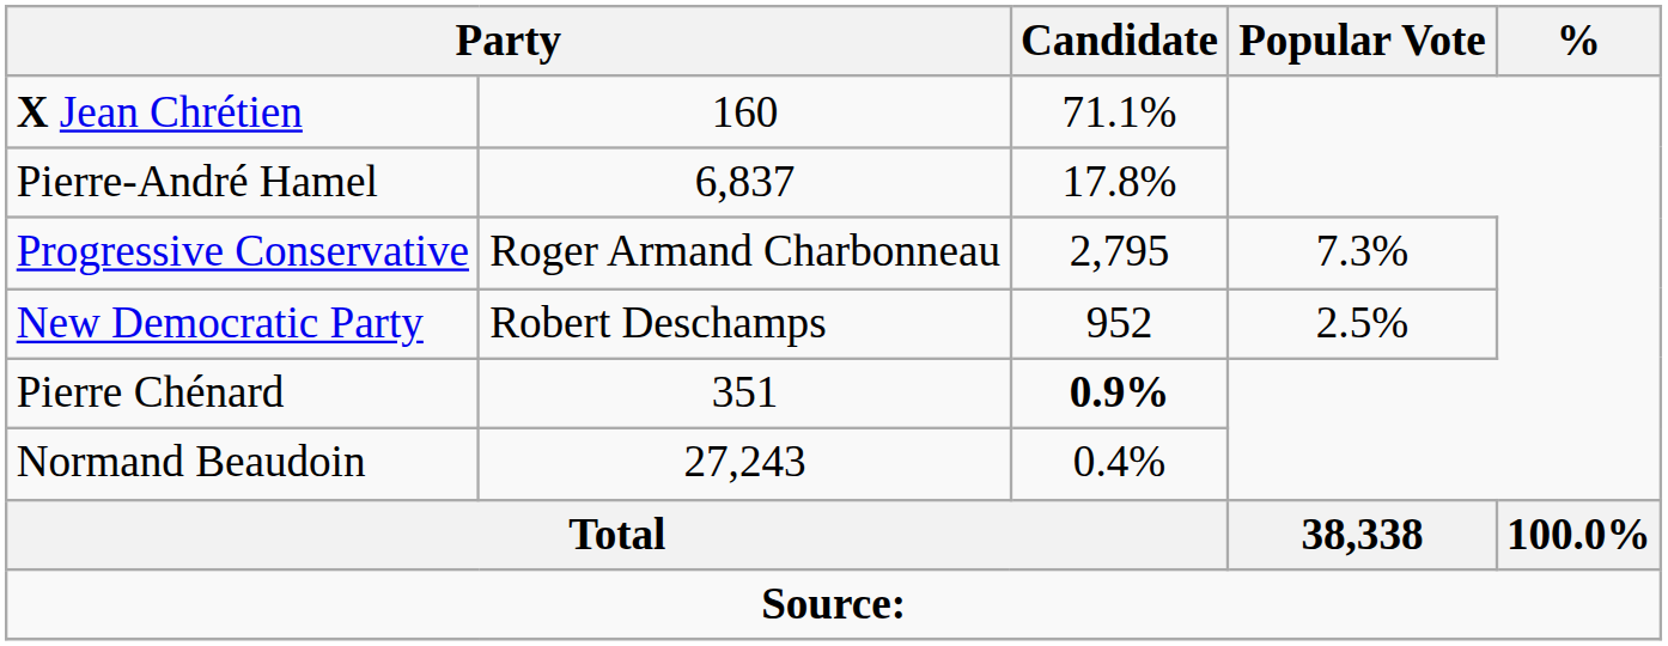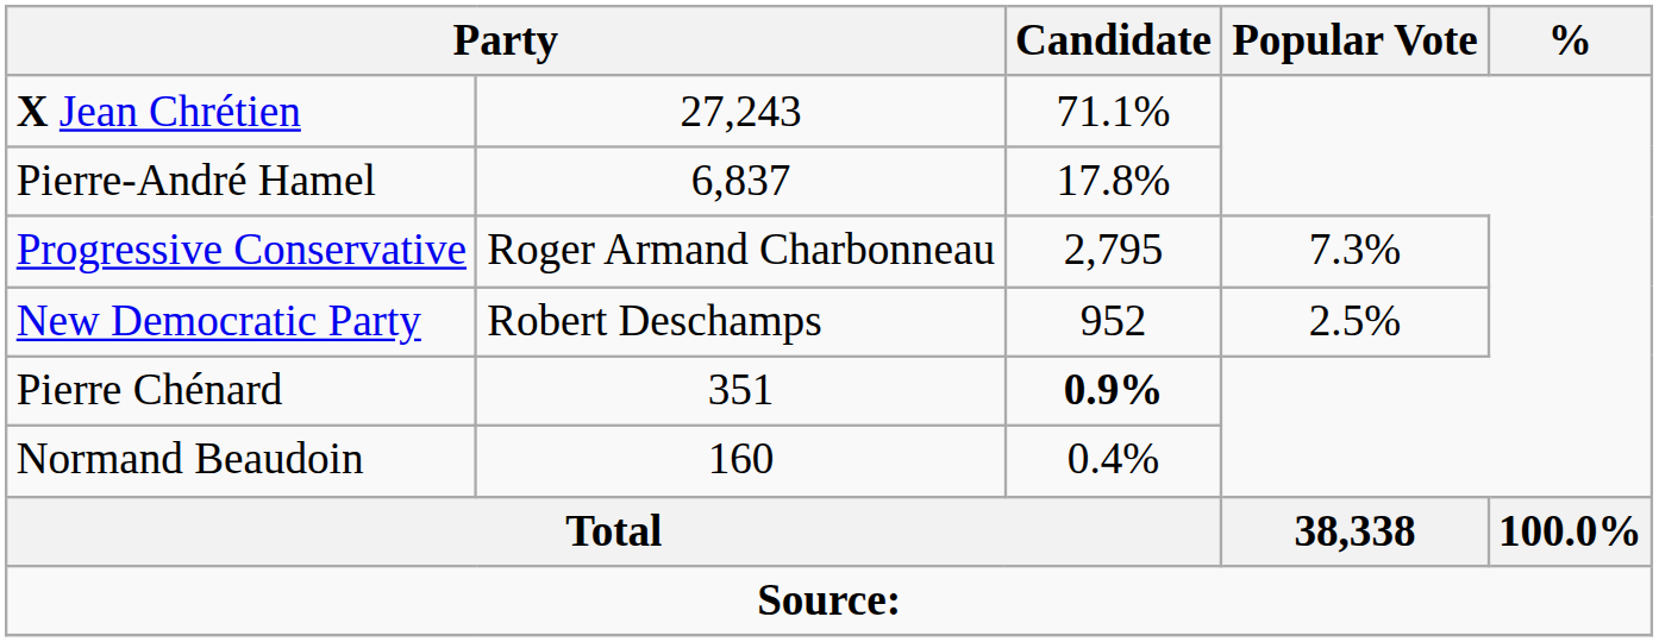X Jean Chrétien | column 2: 160 -> 27,243
Normand Beaudoin | column 2: 27,243 -> 160
